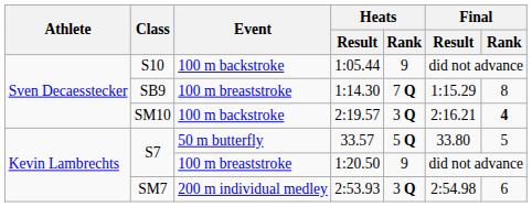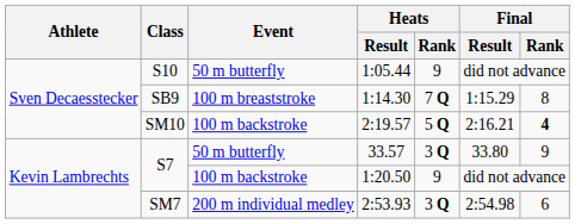1:05.44 | Event: 100 m backstroke -> 50 m butterfly
2:19.57 | Heats / Rank: 3 Q -> 5 Q
33.57 | Heats / Rank: 5 Q -> 3 Q
33.57 | Final / Rank: 5 -> 9
1:20.50 | Event: 100 m breaststroke -> 100 m backstroke
